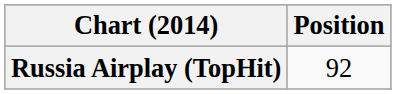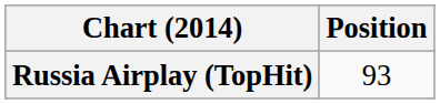Russia Airplay (TopHit) | Position: 92 -> 93
